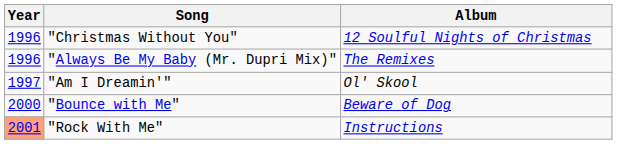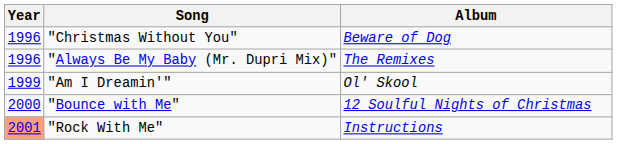"Christmas Without You" | Album: 12 Soulful Nights of Christmas -> Beware of Dog
"Am I Dreamin'" | Year: 1997 -> 1999
"Bounce with Me" | Album: Beware of Dog -> 12 Soulful Nights of Christmas
